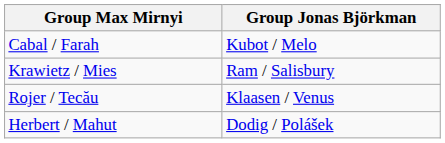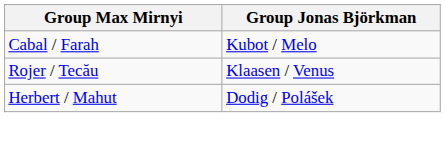- row: Krawietz / Mies | Ram / Salisbury
